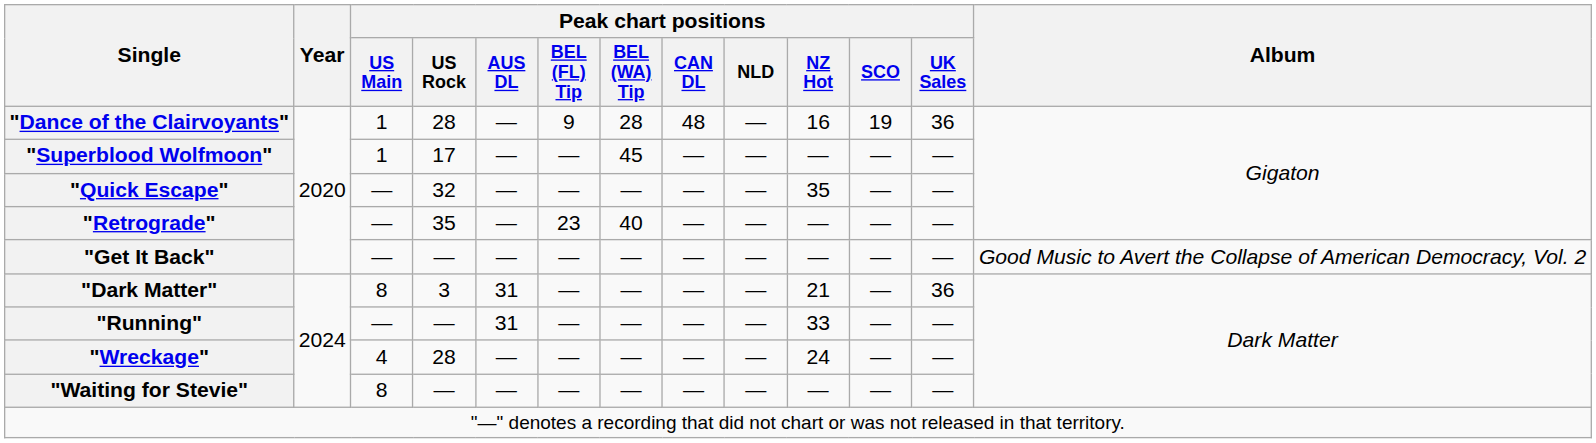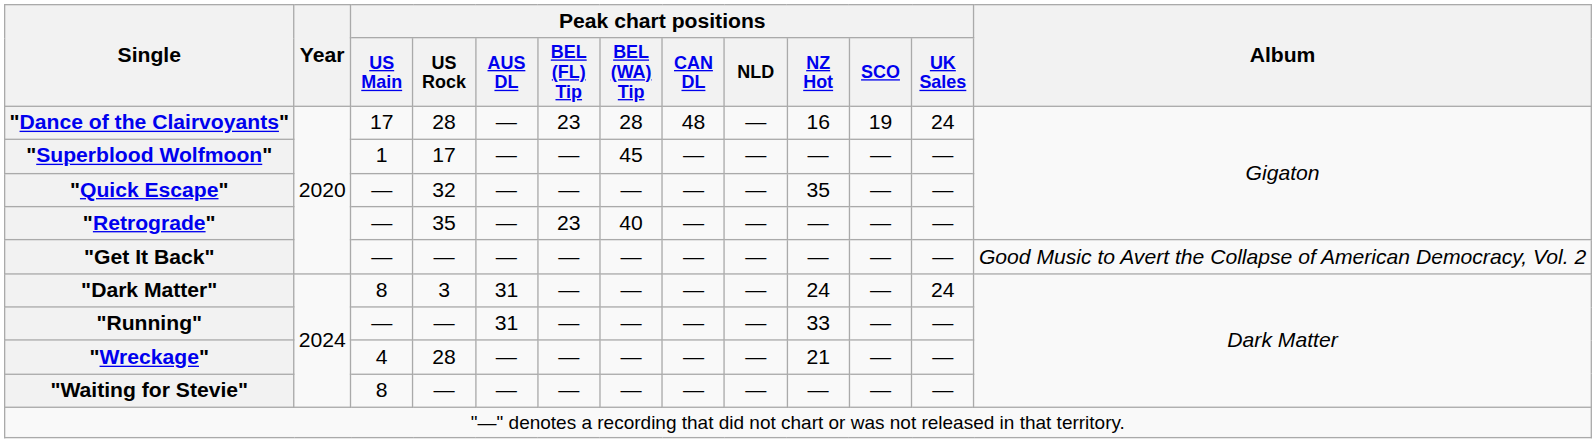"Dance of the Clairvoyants" | Peak chart positions / US Main: 1 -> 17
"Dance of the Clairvoyants" | Peak chart positions / BEL (FL) Tip: 9 -> 23
"Dance of the Clairvoyants" | Peak chart positions / UK Sales: 36 -> 24
"Dark Matter" | Peak chart positions / NZ Hot: 21 -> 24
"Dark Matter" | Peak chart positions / UK Sales: 36 -> 24
"Wreckage" | Peak chart positions / NZ Hot: 24 -> 21
